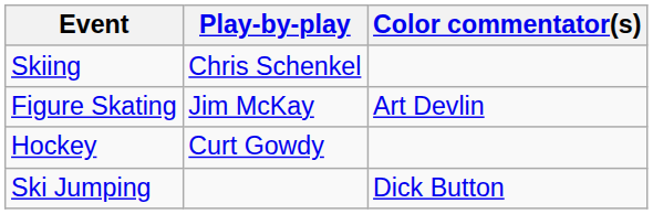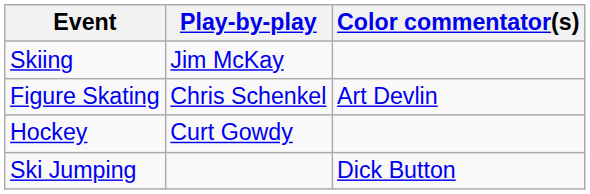Skiing | Play-by-play: Chris Schenkel -> Jim McKay
Figure Skating | Play-by-play: Jim McKay -> Chris Schenkel
